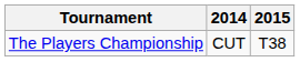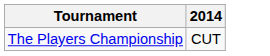- column: 2015 | T38
